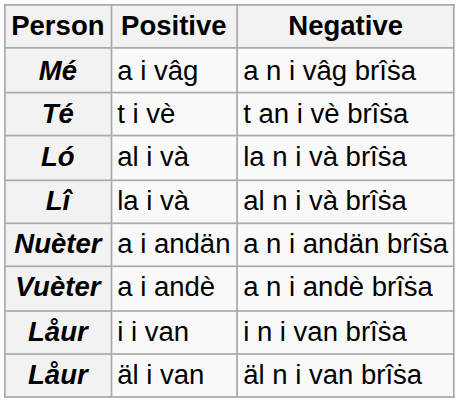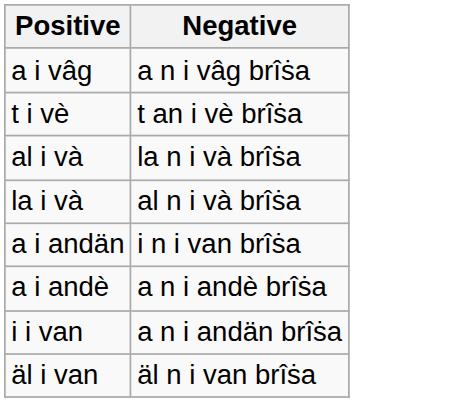- column: Person | Mé | Té | Ló | Lî | Nuèter | Vuèter | Låur | Låur
a i andän | Negative: a n i andän brîṡa -> i n i van brîṡa
i i van | Negative: i n i van brîṡa -> a n i andän brîṡa
